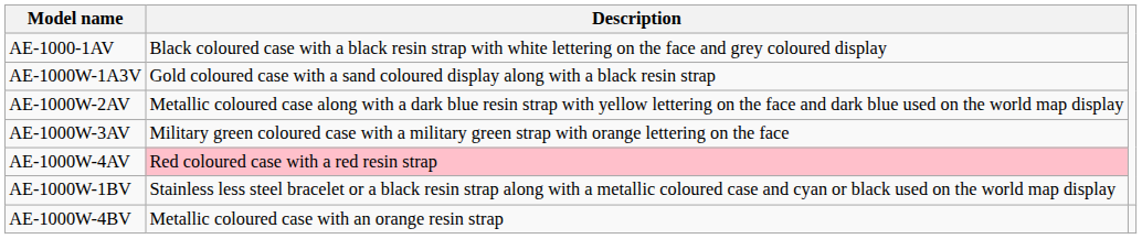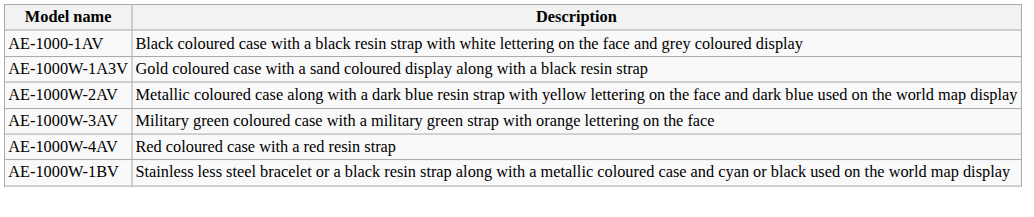AE-1000W-4AV | Description: pink background -> no background
- row: AE-1000W-4BV | Metallic coloured case with an orange resin strap
